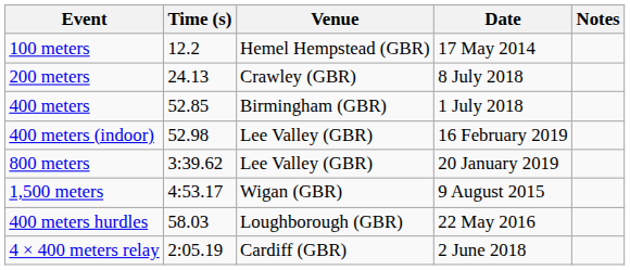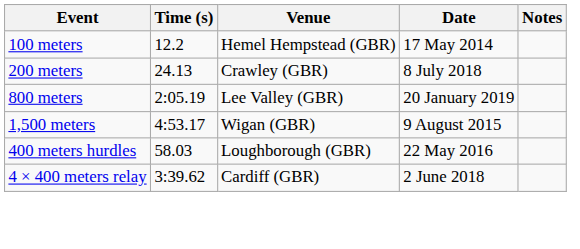- row: 400 meters | 52.85 | Birmingham (GBR) | 1 July 2018
- row: 400 meters (indoor) | 52.98 | Lee Valley (GBR) | 16 February 2019
800 meters | Time (s): 3:39.62 -> 2:05.19
4 × 400 meters relay | Time (s): 2:05.19 -> 3:39.62
